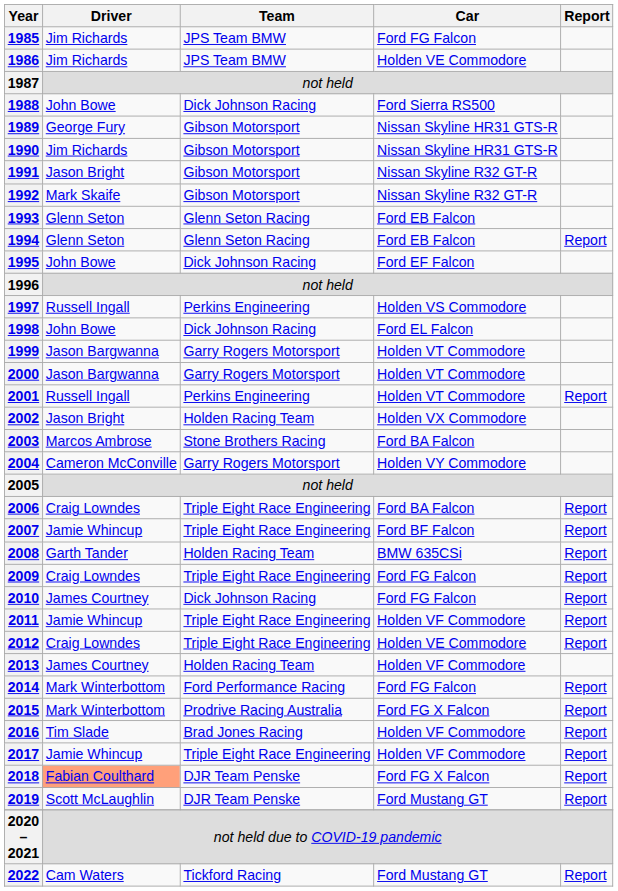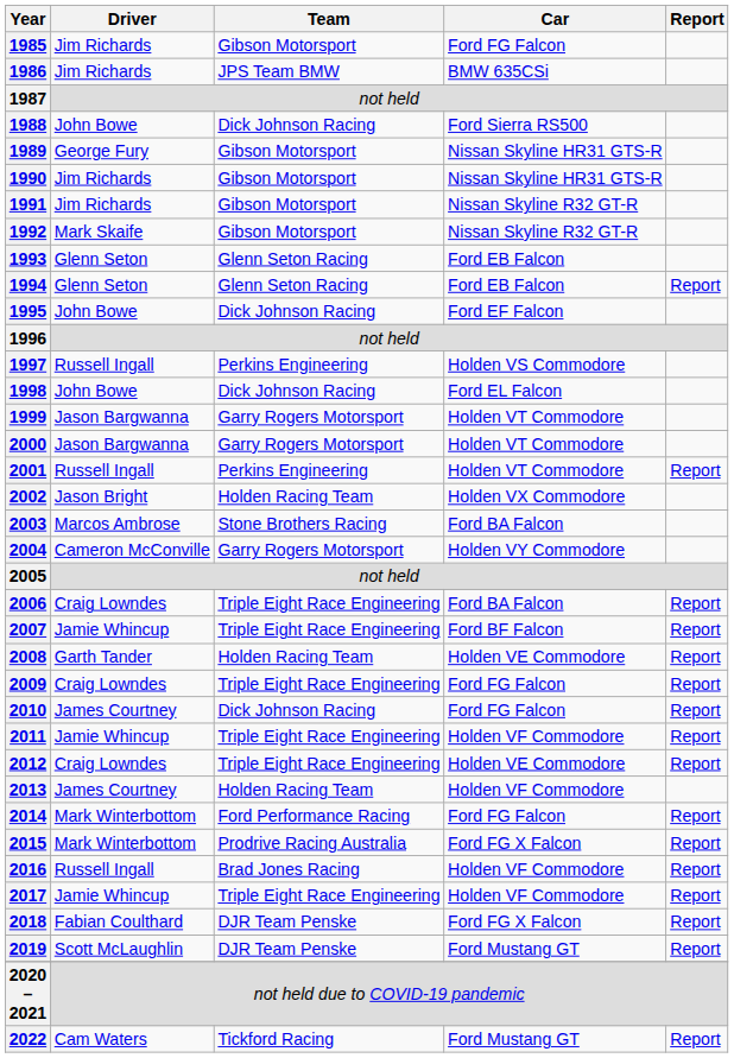1985 | Team: JPS Team BMW -> Gibson Motorsport
1986 | Car: Holden VE Commodore -> BMW 635CSi
1991 | Driver: Jason Bright -> Jim Richards
2008 | Car: BMW 635CSi -> Holden VE Commodore
2016 | Driver: Tim Slade -> Russell Ingall
2018 | Driver: lightsalmon background -> no background
